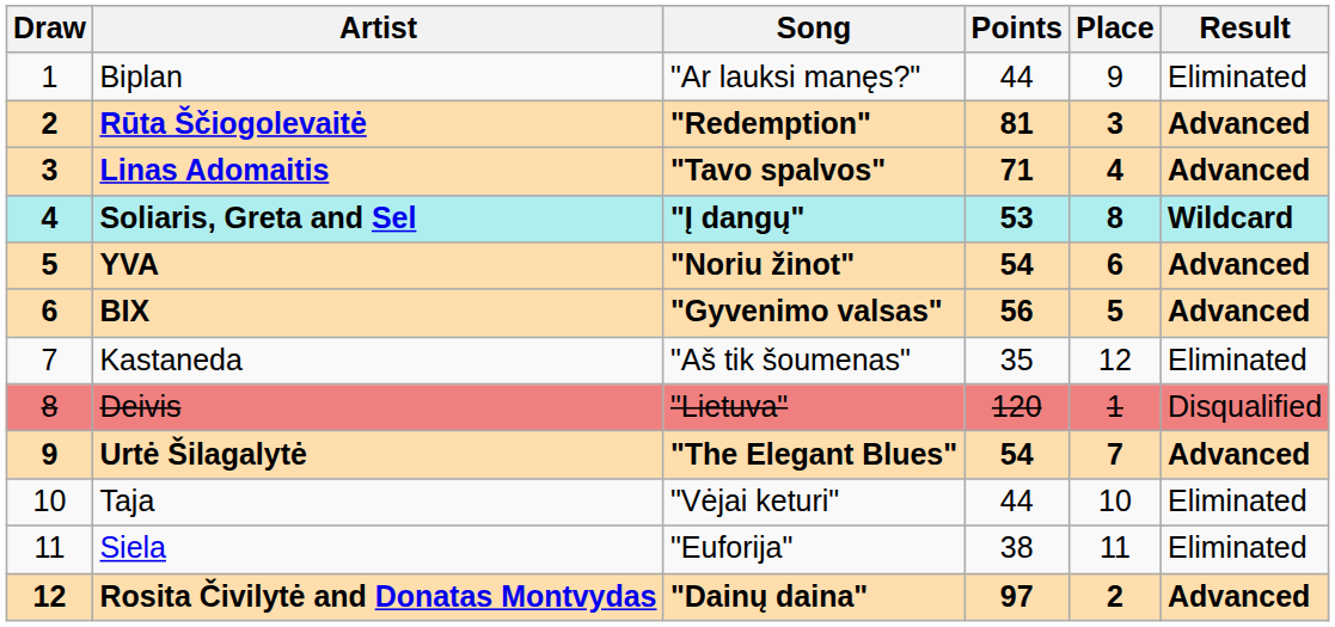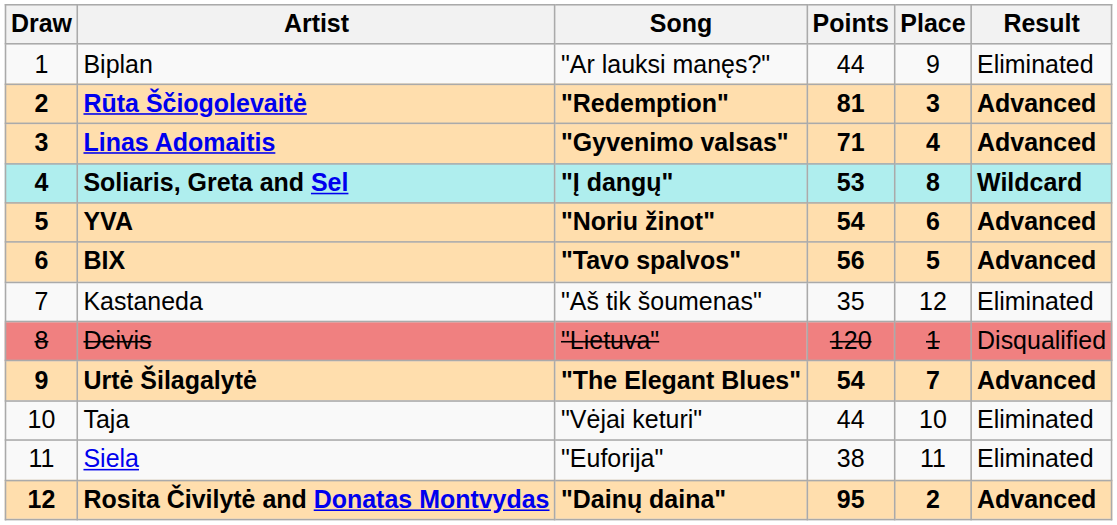Linas Adomaitis | Song: "Tavo spalvos" -> "Gyvenimo valsas"
BIX | Song: "Gyvenimo valsas" -> "Tavo spalvos"
Rosita Čivilytė and Donatas Montvydas | Points: 97 -> 95
